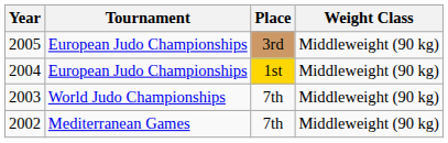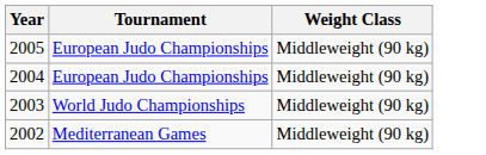- column: Place | 3rd | 1st | 7th | 7th
